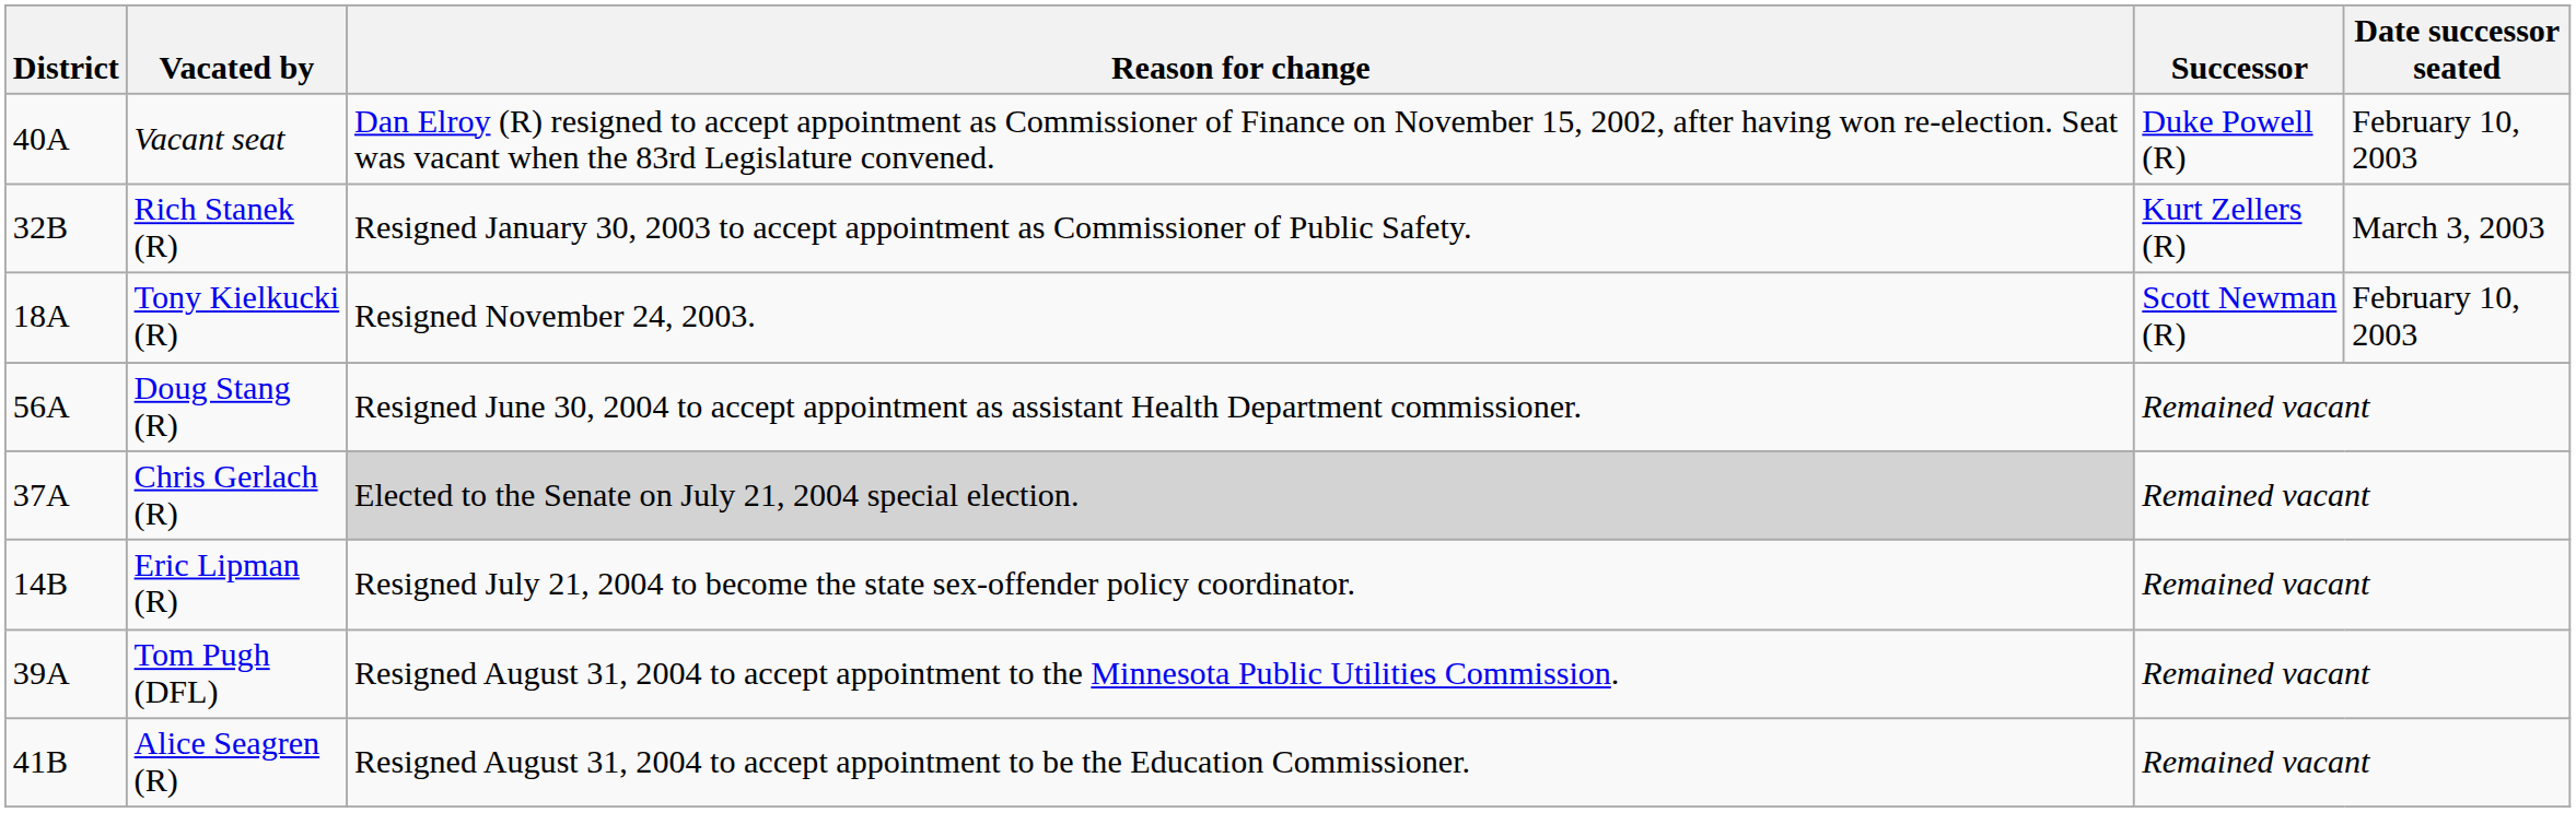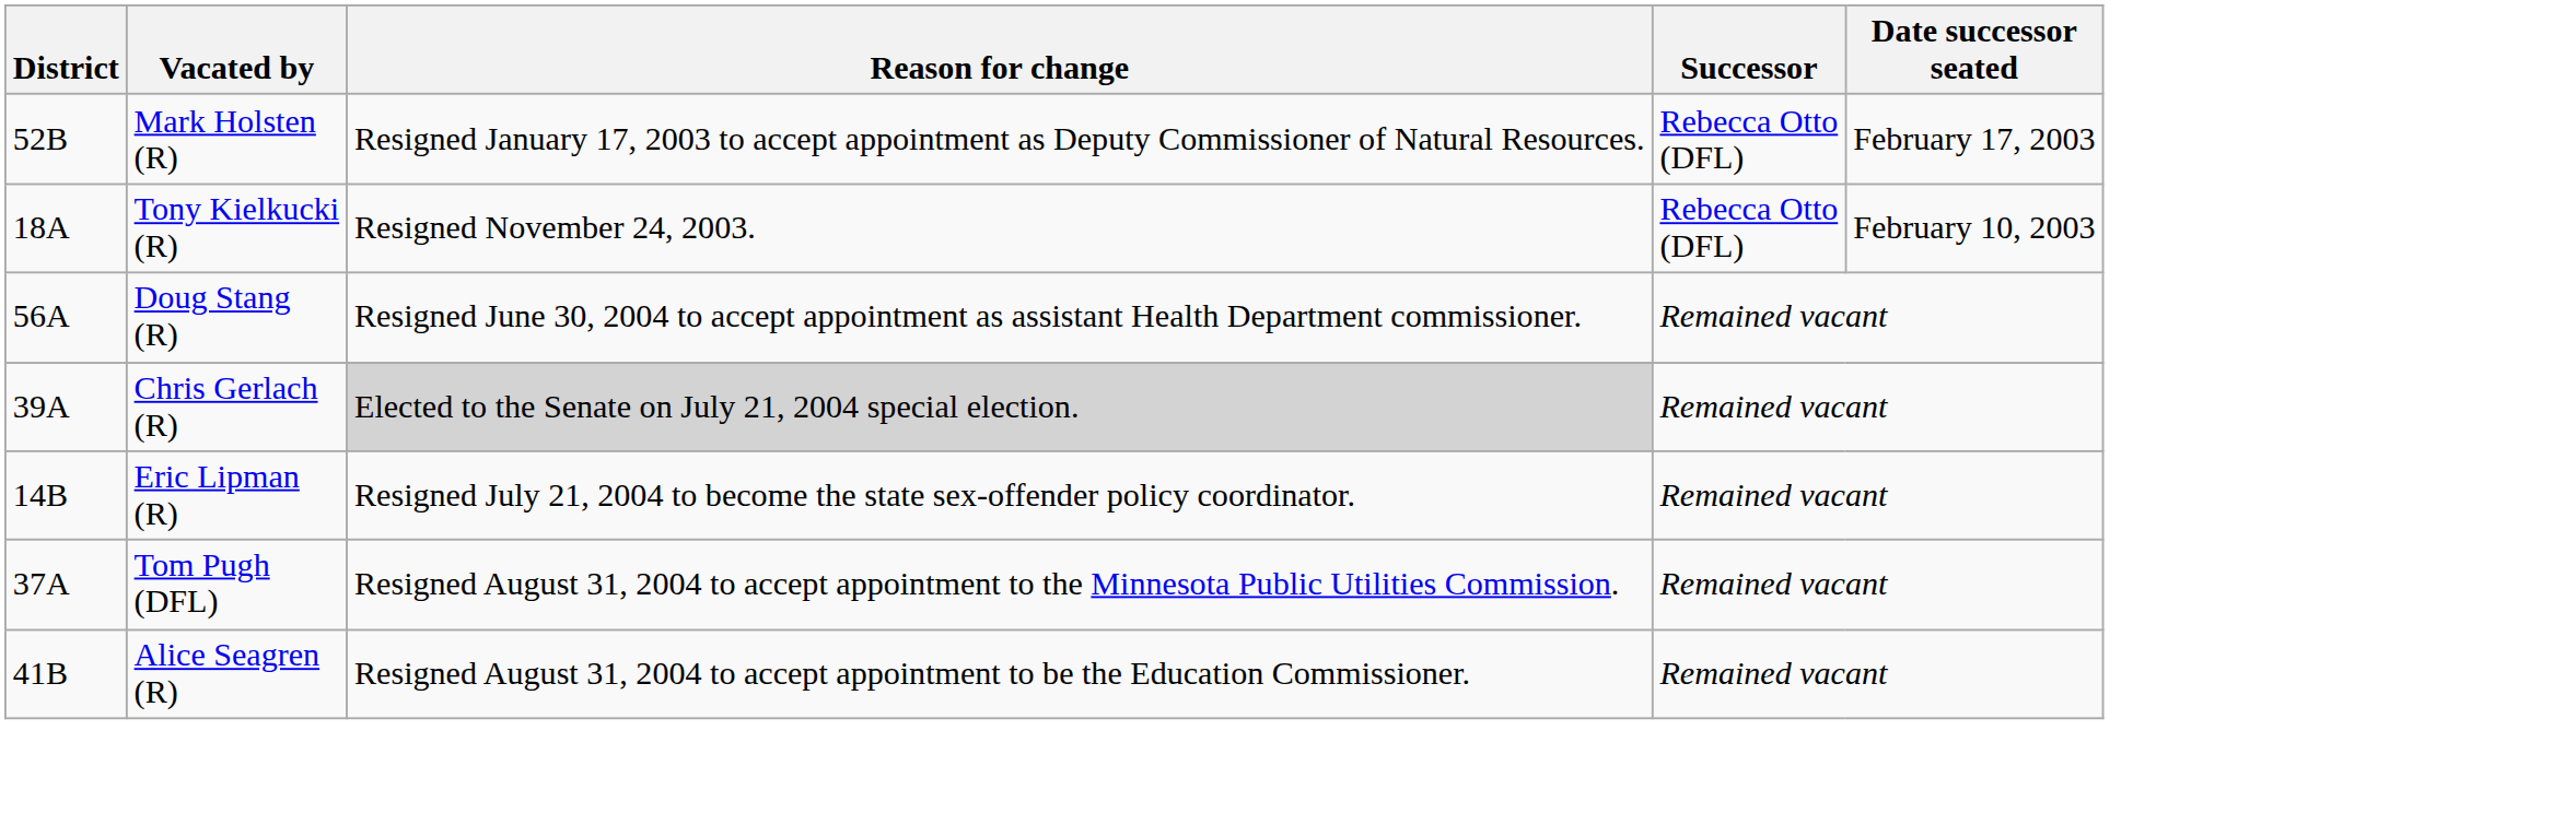- row: 40A | Vacant seat | Dan Elroy (R) resigned to accept appointment as Commissioner of Finance on November 15, 2002, after having won re-election. Seat was vacant when the 83rd Legislature convened. | Duke Powell (R) | February 10, 2003
+ row: 52B | Mark Holsten (R) | Resigned January 17, 2003 to accept appointment as Deputy Commissioner of Natural Resources. | Rebecca Otto (DFL) | February 17, 2003
- row: 32B | Rich Stanek (R) | Resigned January 30, 2003 to accept appointment as Commissioner of Public Safety. | Kurt Zellers (R) | March 3, 2003
Tony Kielkucki (R) | Successor: Scott Newman (R) -> Rebecca Otto (DFL)
Chris Gerlach (R) | District: 37A -> 39A
Tom Pugh (DFL) | District: 39A -> 37A
